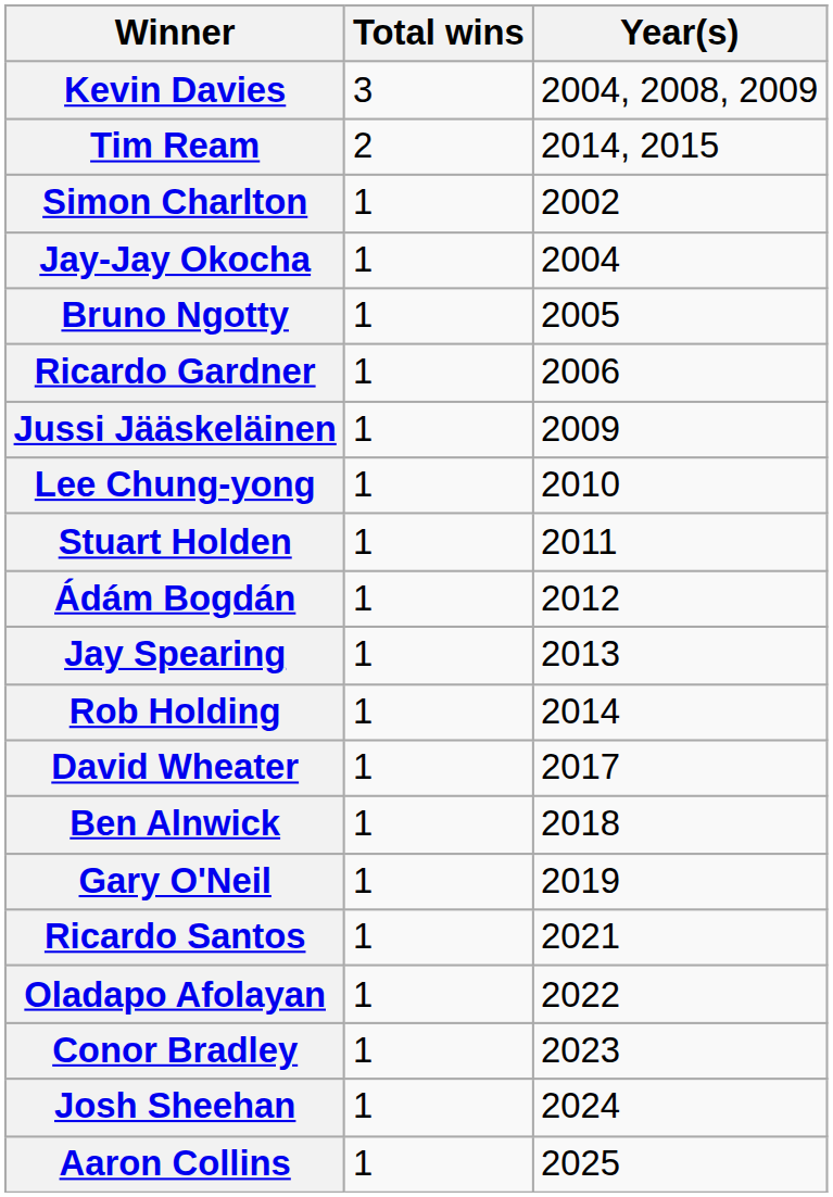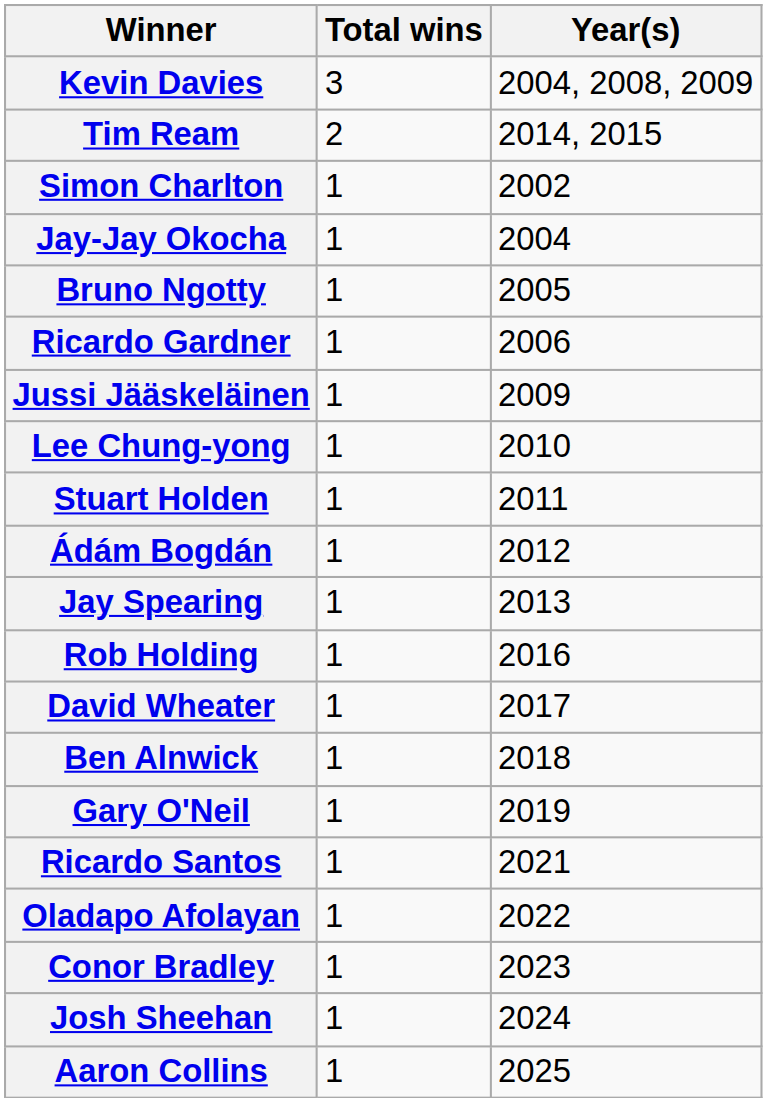Rob Holding | Year(s): 2014 -> 2016
